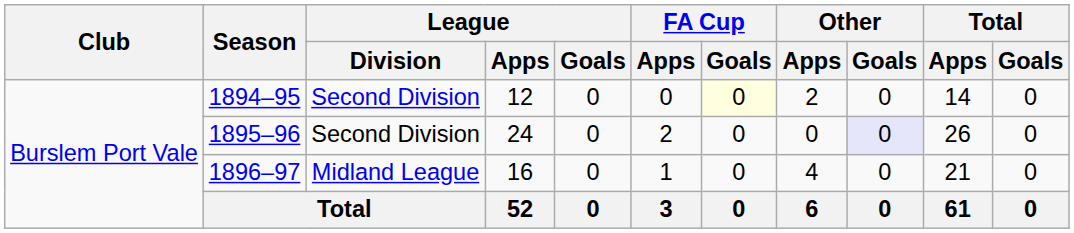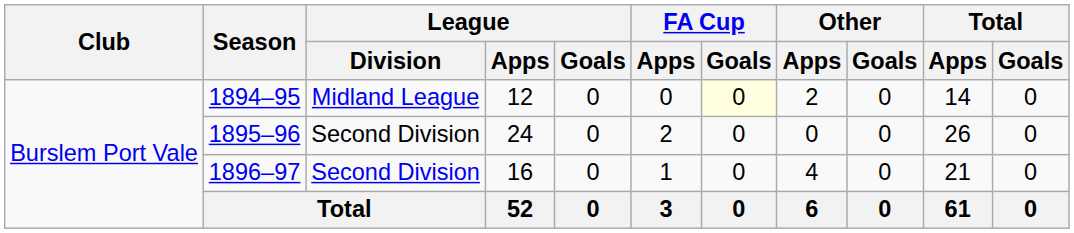1894–95 | League / Division: Second Division -> Midland League
1895–96 | Other / Goals: lavender background -> no background
1896–97 | League / Division: Midland League -> Second Division
